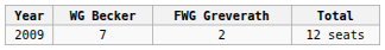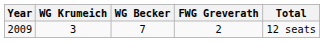+ column: WG Krumeich | 3
